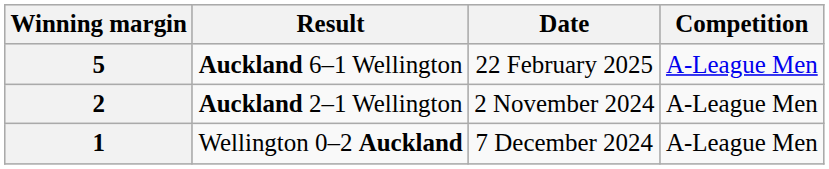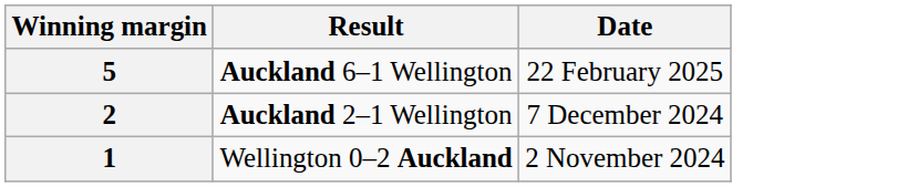- column: Competition | A-League Men | A-League Men | A-League Men
2 | Date: 2 November 2024 -> 7 December 2024
1 | Date: 7 December 2024 -> 2 November 2024
